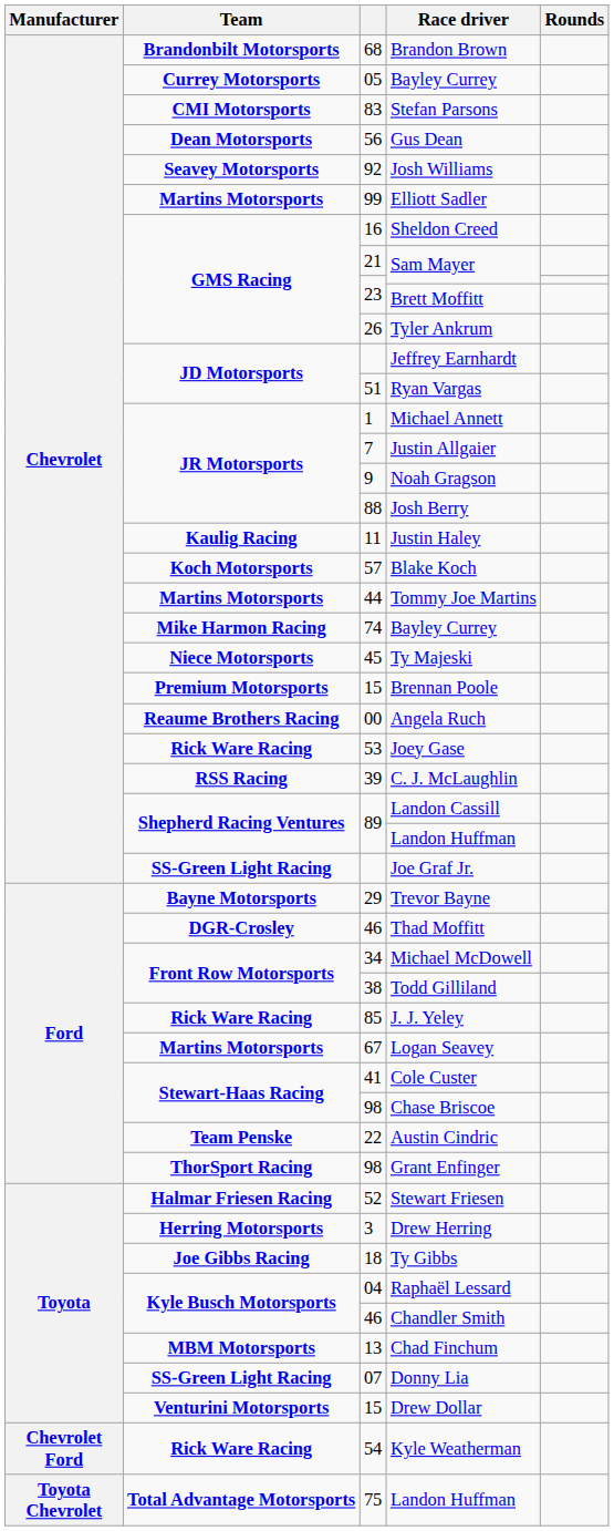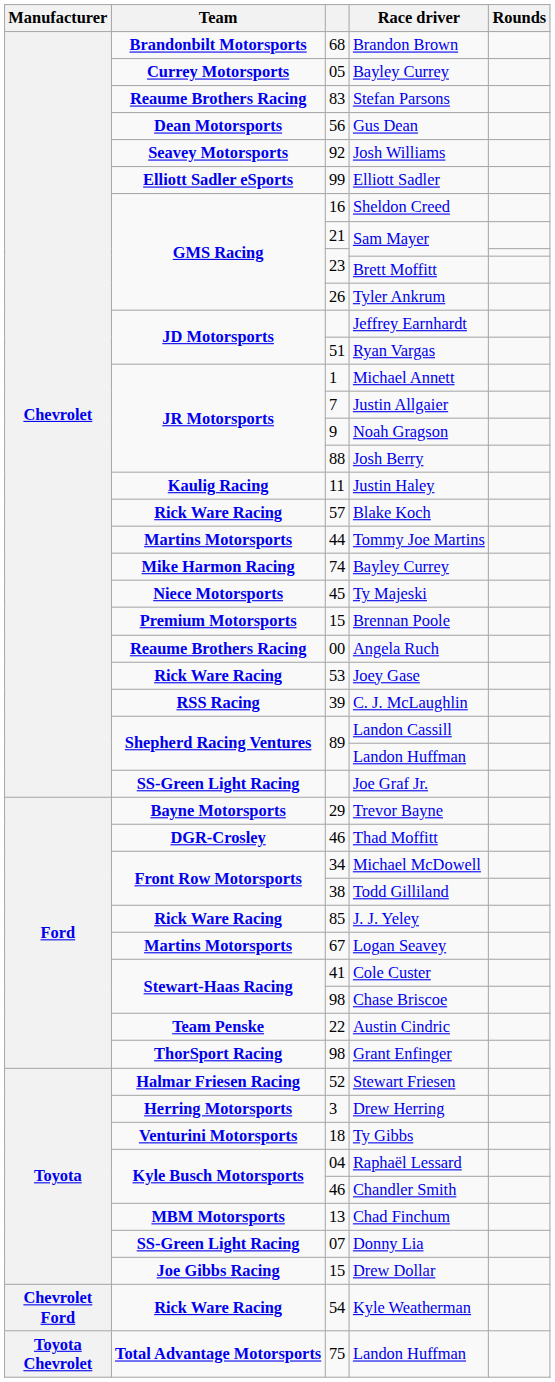Stefan Parsons | Team: CMI Motorsports -> Reaume Brothers Racing
Elliott Sadler | Team: Martins Motorsports -> Elliott Sadler eSports
Blake Koch | Team: Koch Motorsports -> Rick Ware Racing
Ty Gibbs | Team: Joe Gibbs Racing -> Venturini Motorsports
Drew Dollar | Team: Venturini Motorsports -> Joe Gibbs Racing
